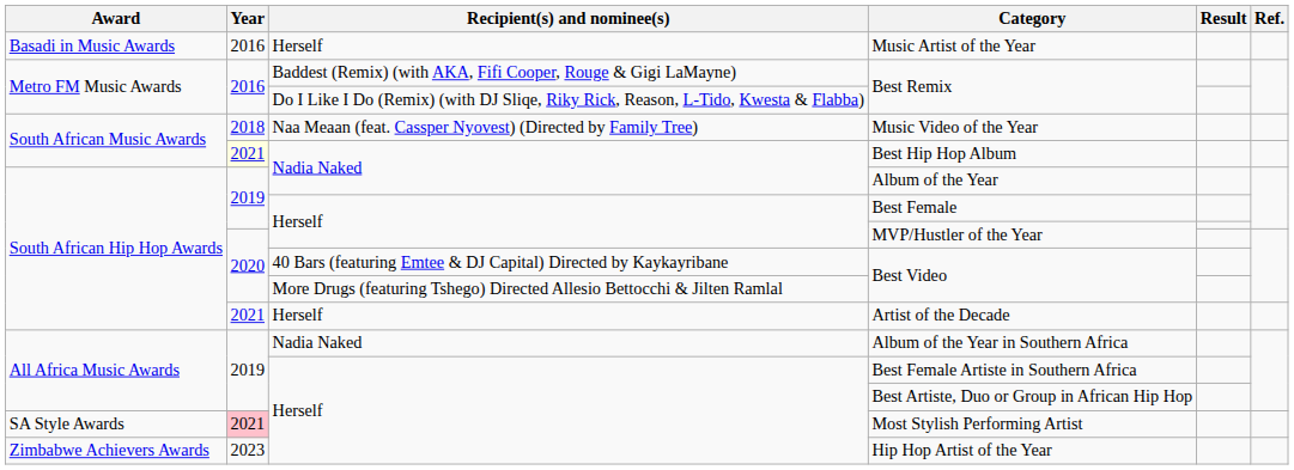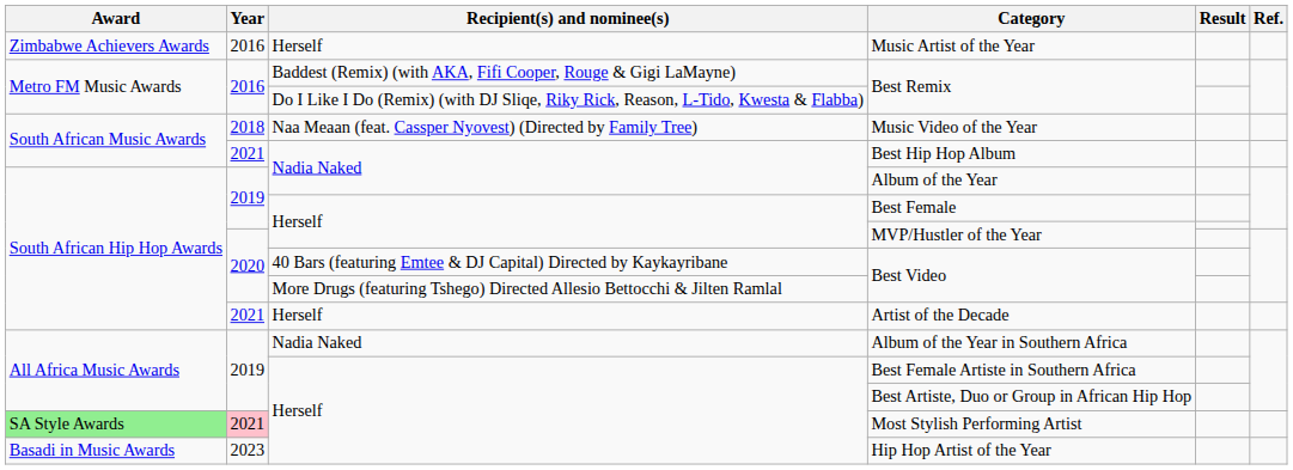Music Artist of the Year | Award: Basadi in Music Awards -> Zimbabwe Achievers Awards
Best Hip Hop Album | Year: lightyellow background -> no background
Most Stylish Performing Artist | Award: no background -> lightgreen background
Hip Hop Artist of the Year | Award: Zimbabwe Achievers Awards -> Basadi in Music Awards
